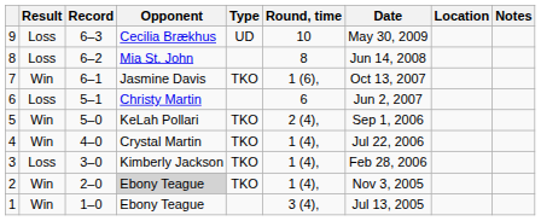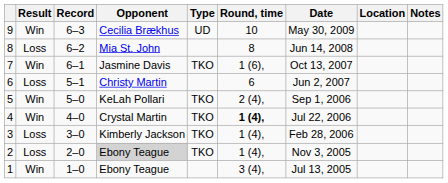9 | Result: Loss -> Win
4 | Round, time: normal -> bold
2 | Result: Win -> Loss
